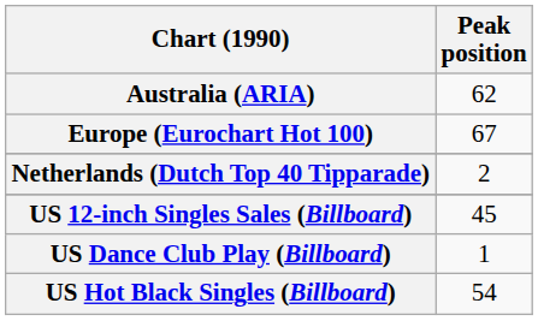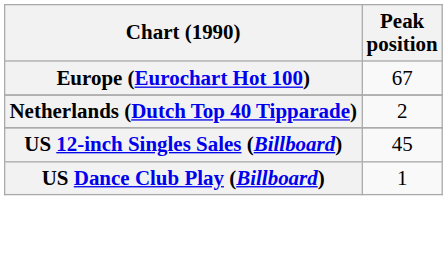- row: Australia (ARIA) | 62
- row: US Hot Black Singles (Billboard) | 54
